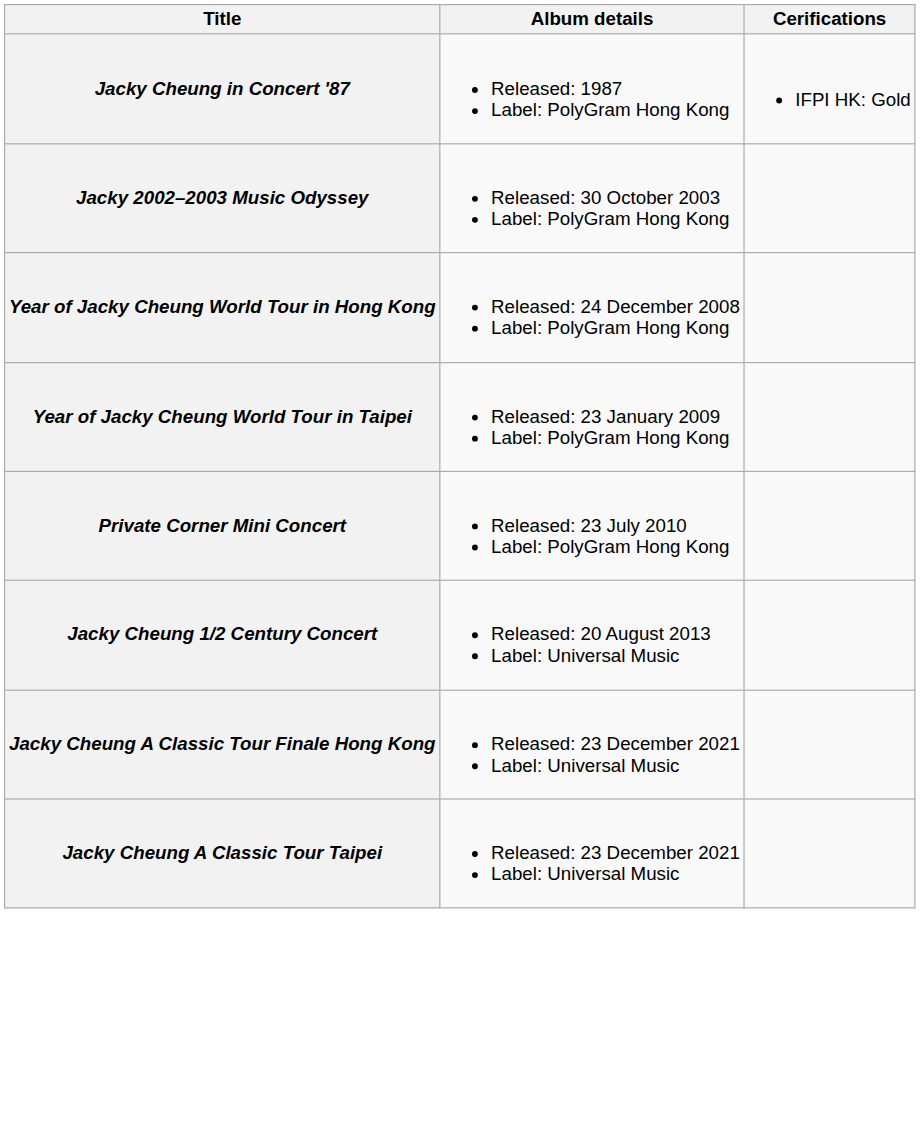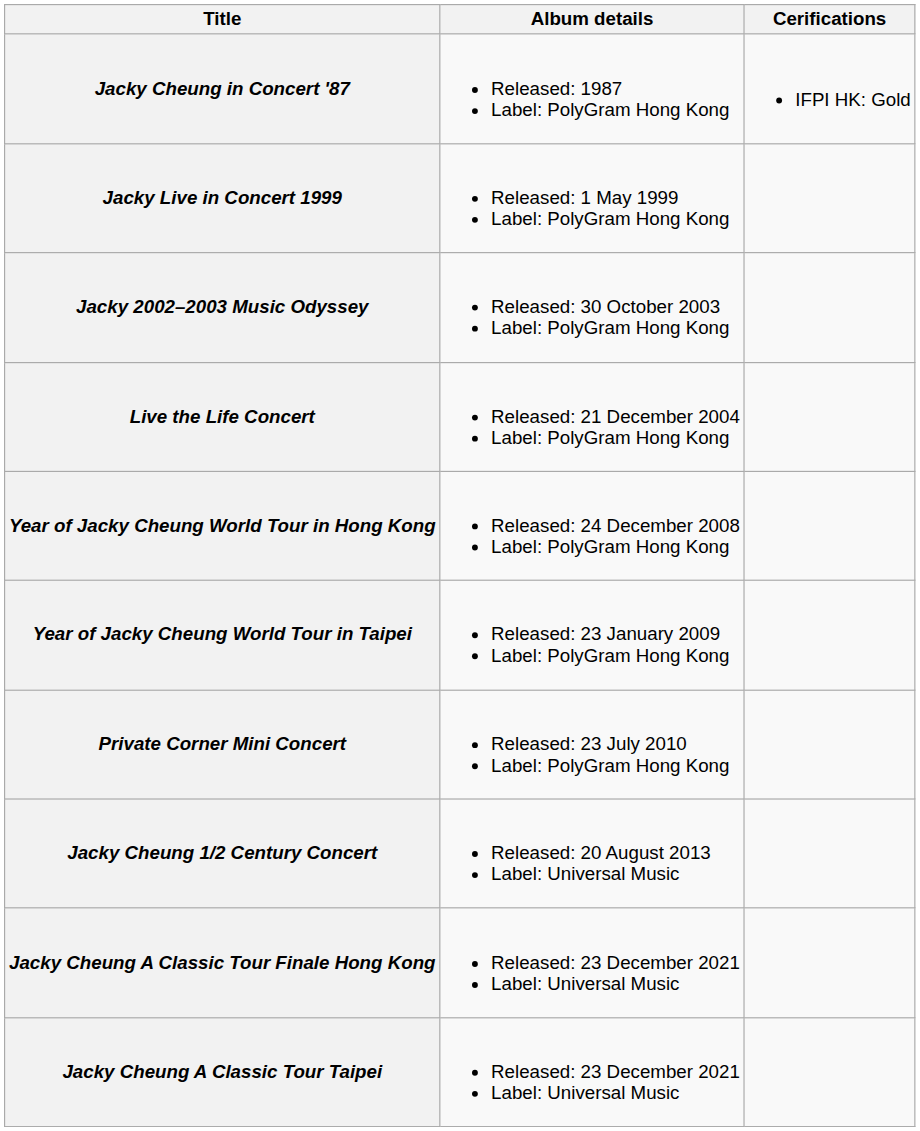+ row: Jacky Live in Concert 1999 | Released: 1 May 1999 Label: PolyGram Hong Kong
+ row: Live the Life Concert | Released: 21 December 2004 Label: PolyGram Hong Kong
